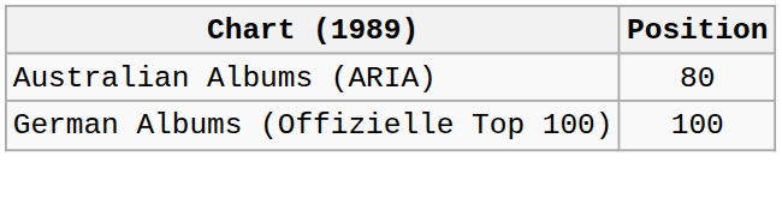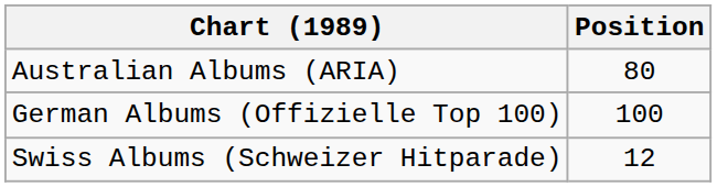+ row: Swiss Albums (Schweizer Hitparade) | 12
